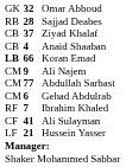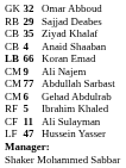Sajjad Deabes | column 2: 28 -> 29
Ziyad Khalaf | column 2: 37 -> 35
Ibrahim Khaled | column 2: 7 -> 5
Ali Sulayman | column 2: 41 -> 11
Hussein Yasser | column 2: 21 -> 47
